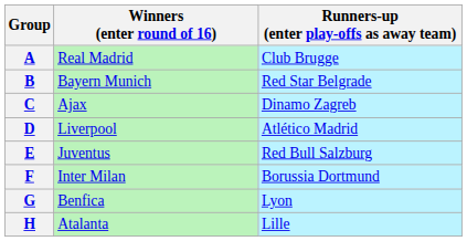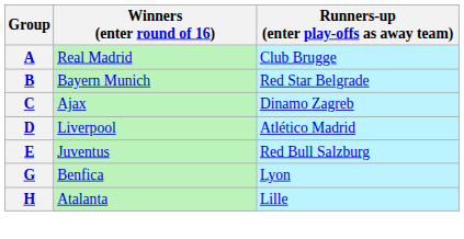- row: F | Inter Milan | Borussia Dortmund
